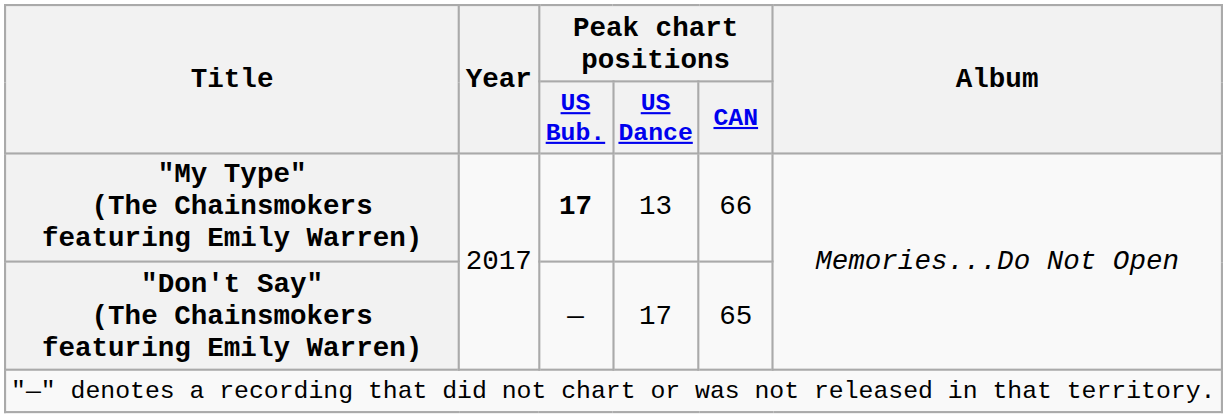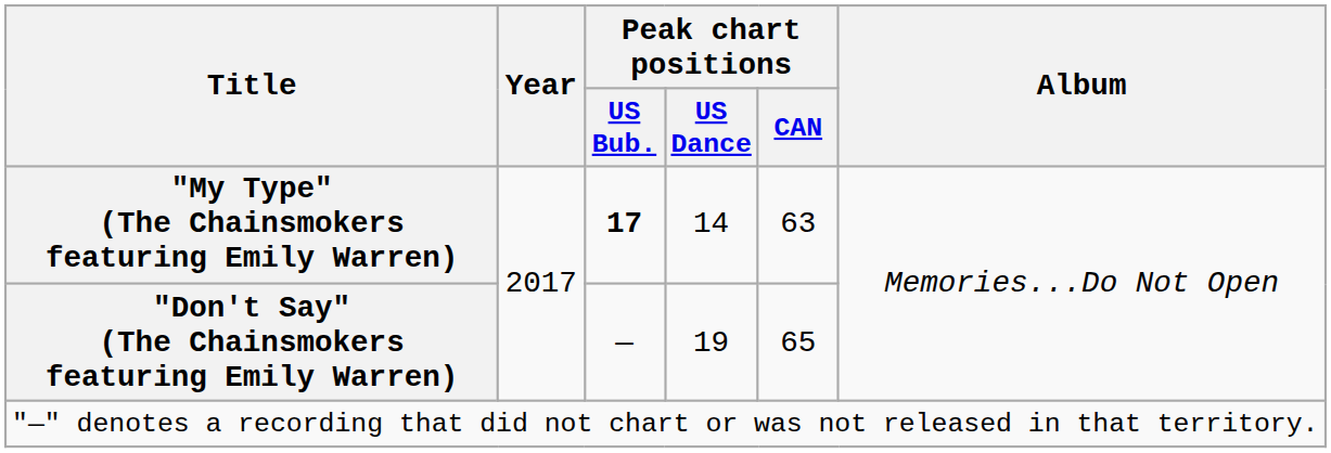"My Type" (The Chainsmokers featuring Emily Warren) | Peak chart positions / US Dance: 13 -> 14
"My Type" (The Chainsmokers featuring Emily Warren) | Peak chart positions / CAN: 66 -> 63
"Don't Say" (The Chainsmokers featuring Emily Warren) | Peak chart positions / US Dance: 17 -> 19
